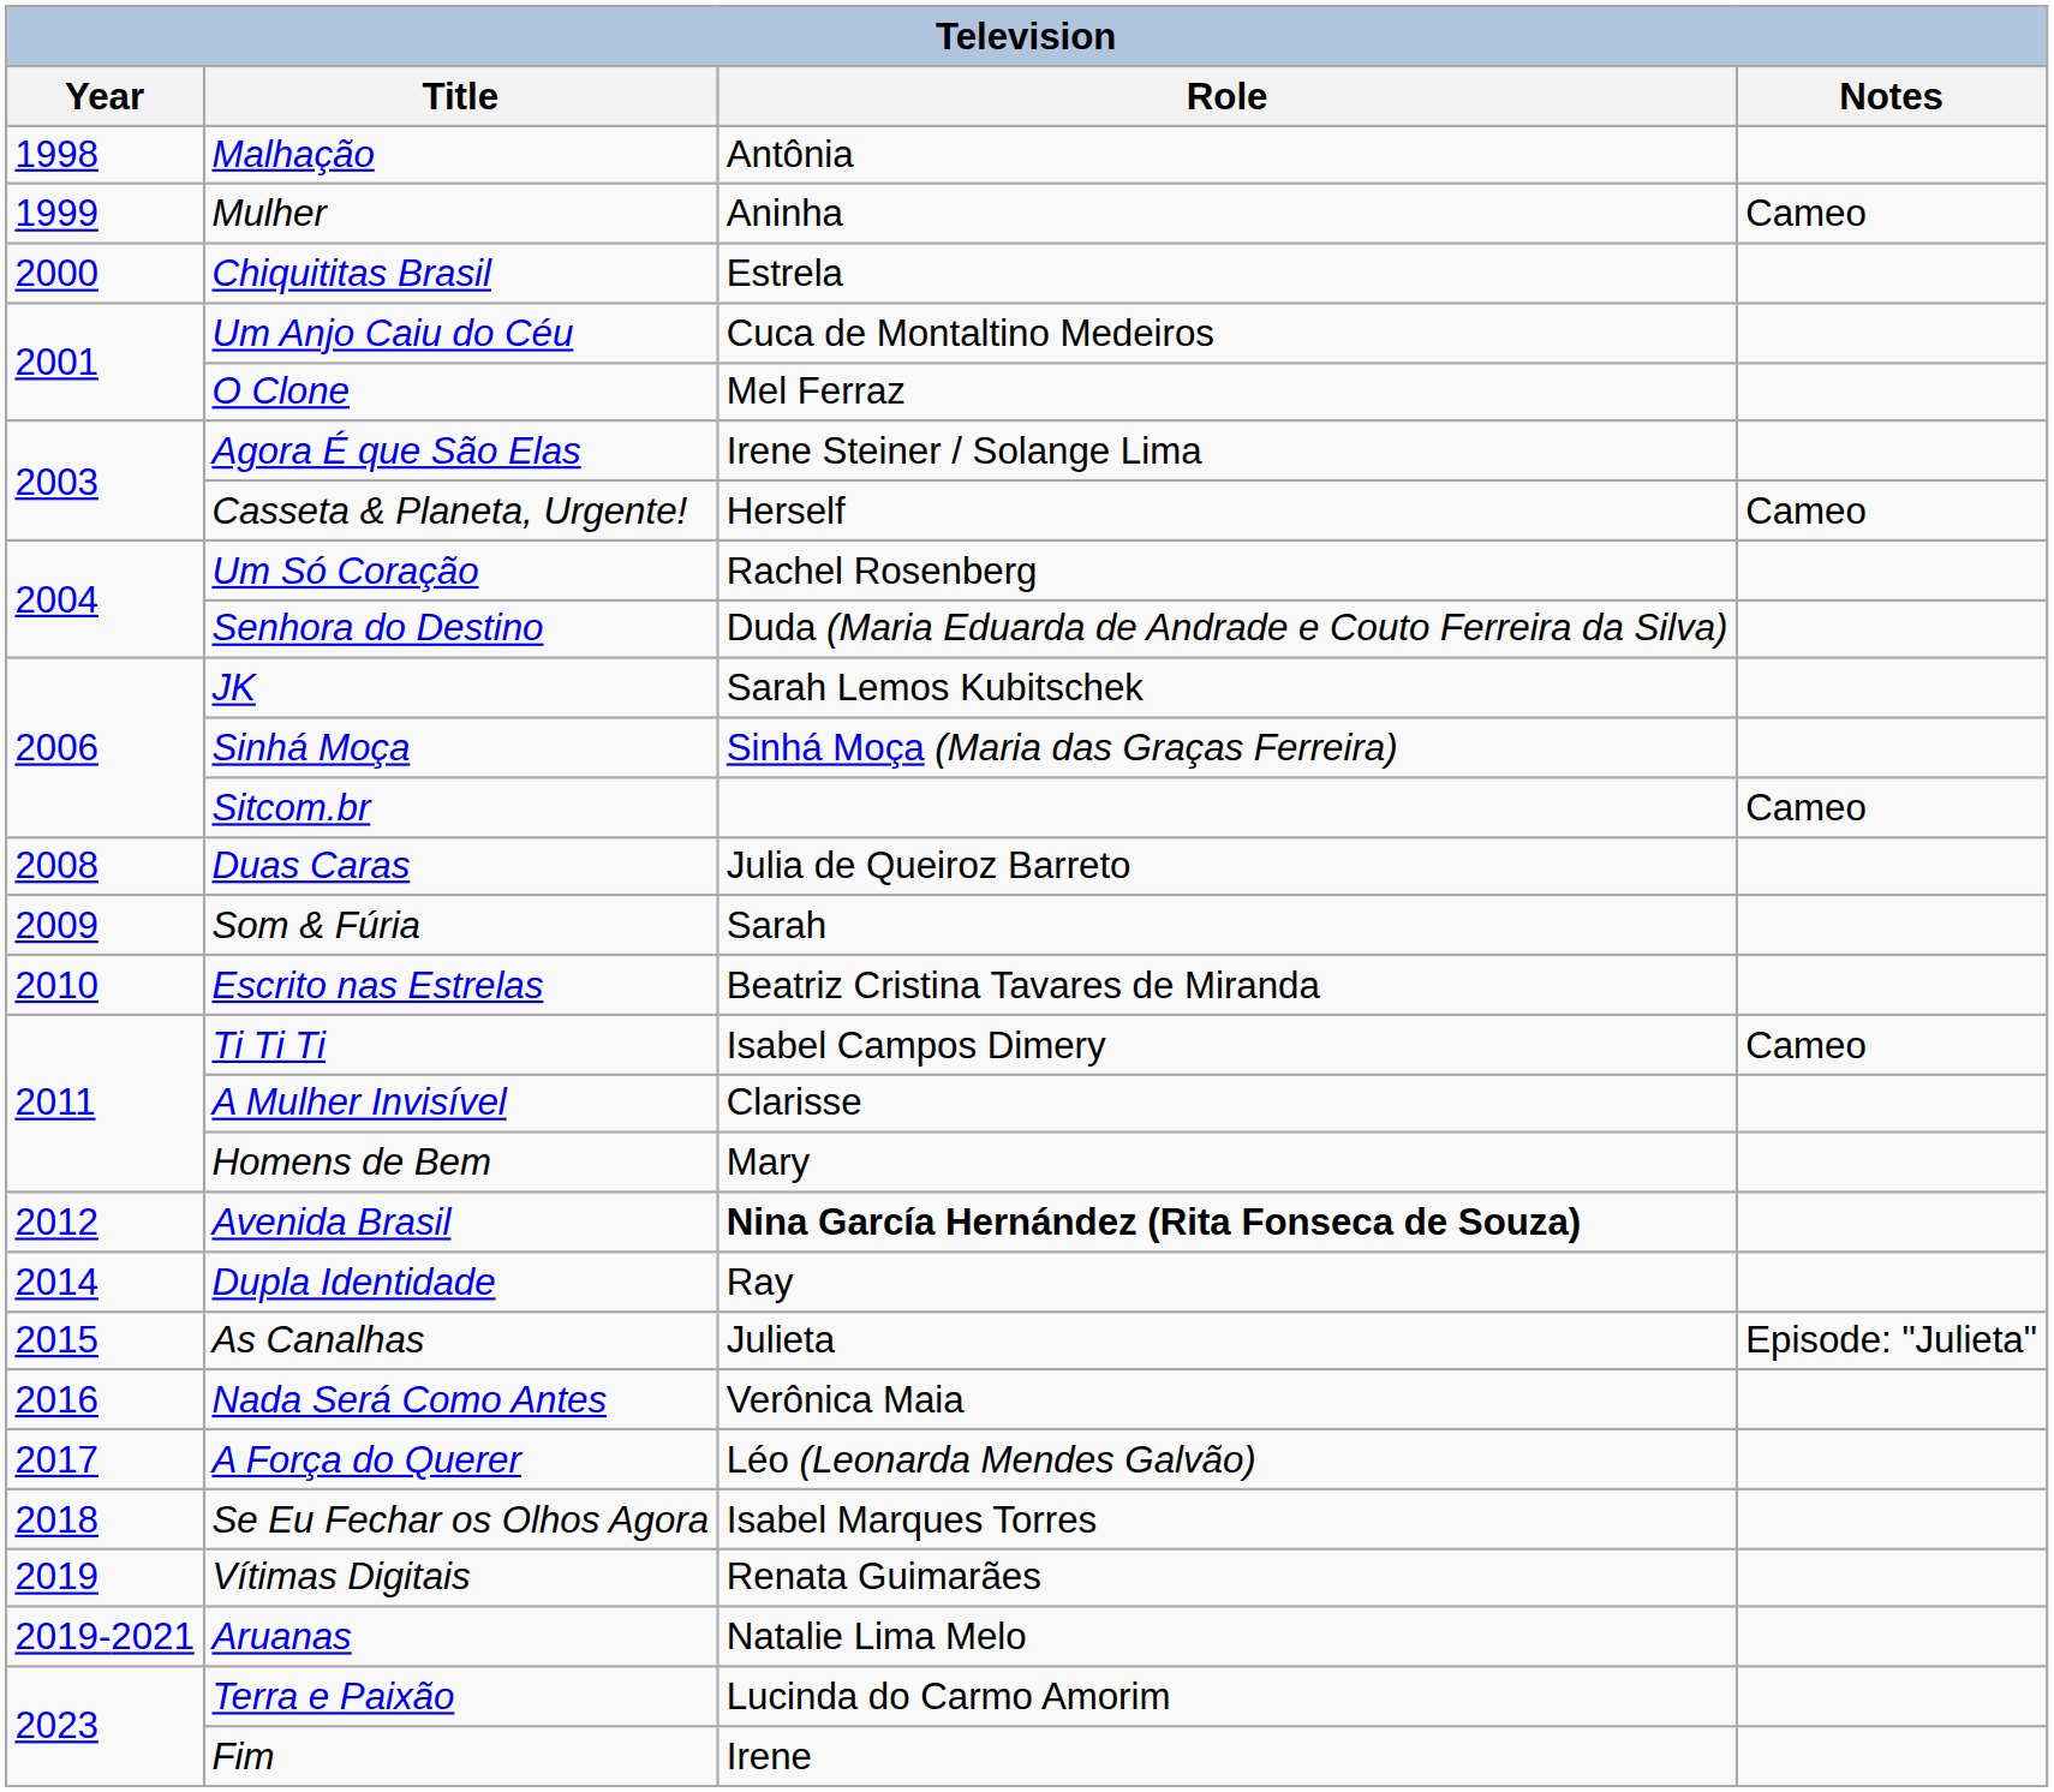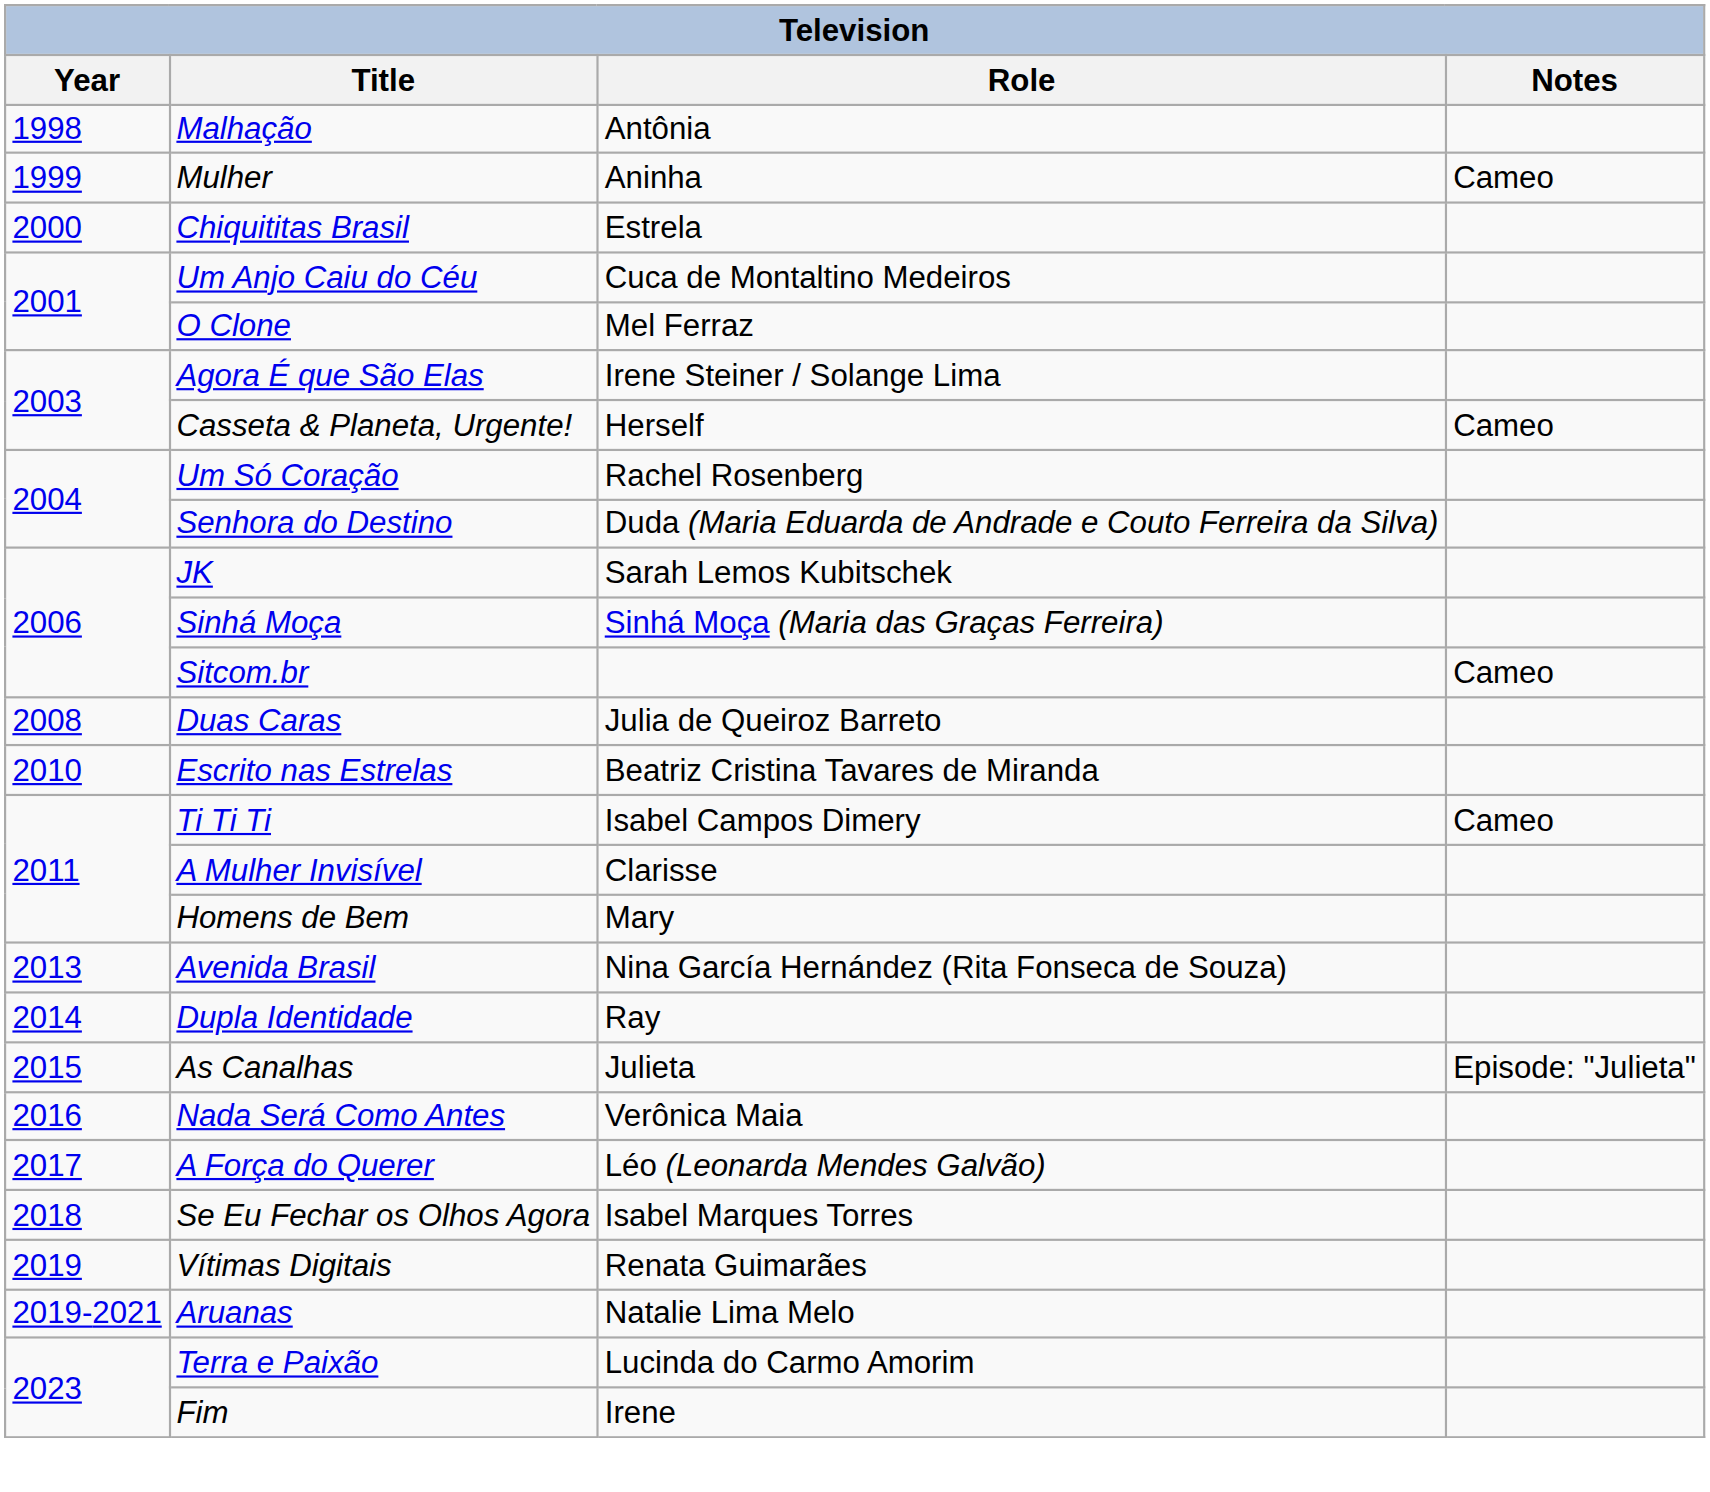- row: 2009 | Som & Fúria | Sarah
Avenida Brasil | Year: 2012 -> 2013
Avenida Brasil | Role: bold -> normal
